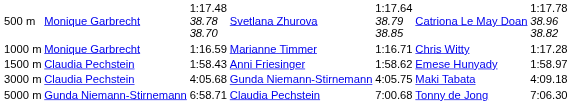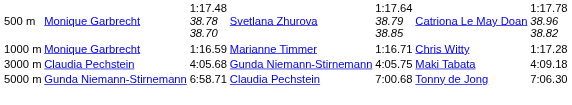- row: 1500 m | Claudia Pechstein | 1:58.43 | Anni Friesinger | 1:58.62 | Emese Hunyady | 1:58.97
